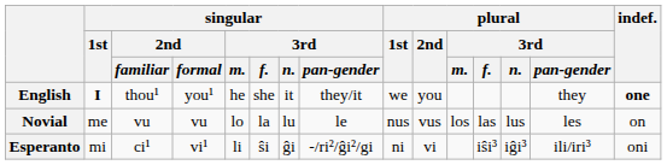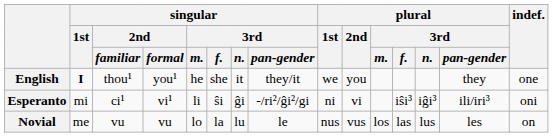English | indef.: bold -> normal
rows swapped: Esperanto <-> Novial
